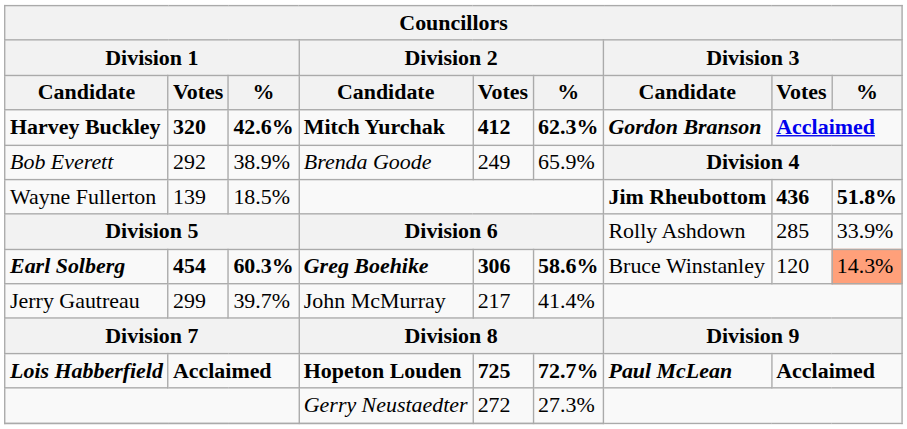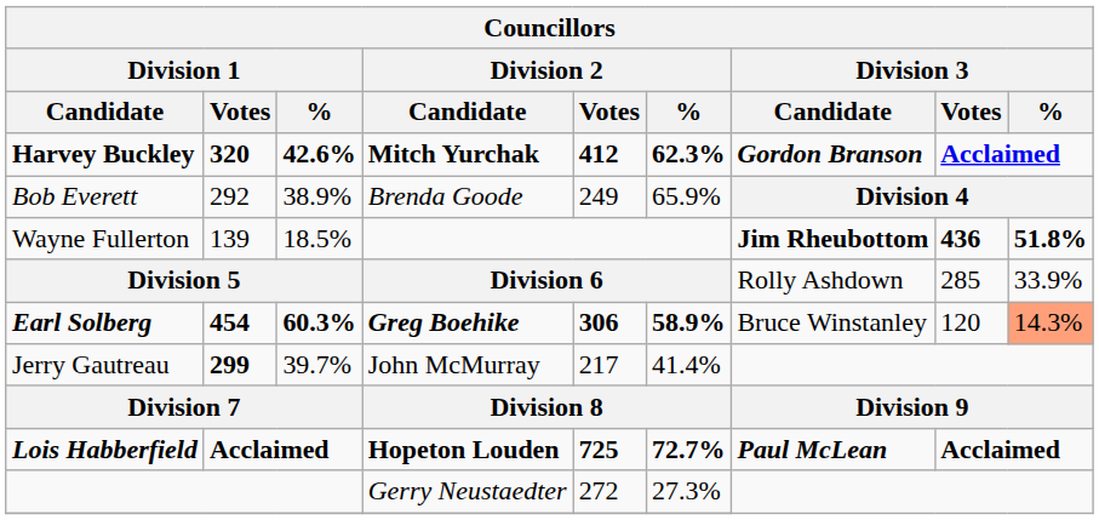Earl Solberg | Division 2 / %: 58.6% -> 58.9%
Jerry Gautreau | Division 1 / Votes: normal -> bold
